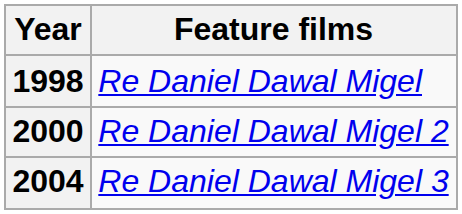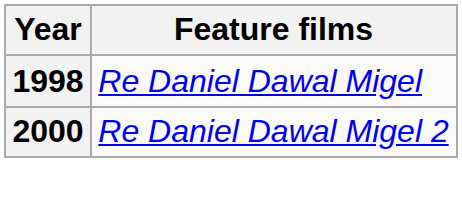- row: 2004 | Re Daniel Dawal Migel 3
